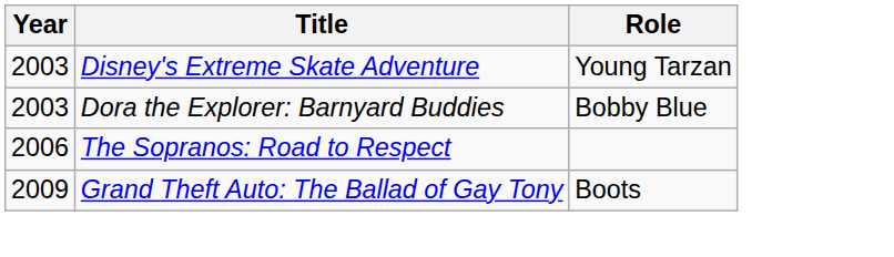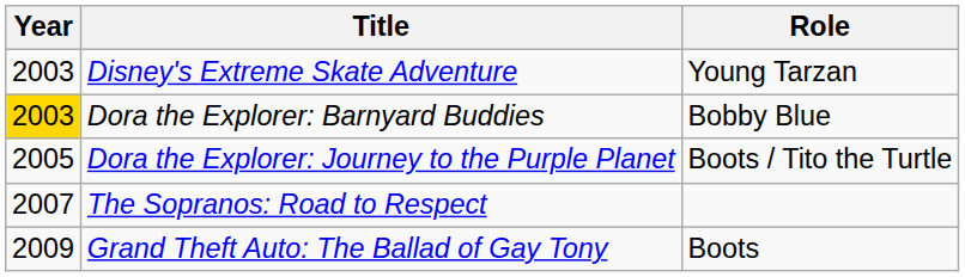Dora the Explorer: Barnyard Buddies | Year: no background -> gold background
+ row: 2005 | Dora the Explorer: Journey to the Purple Planet | Boots / Tito the Turtle
The Sopranos: Road to Respect | Year: 2006 -> 2007
